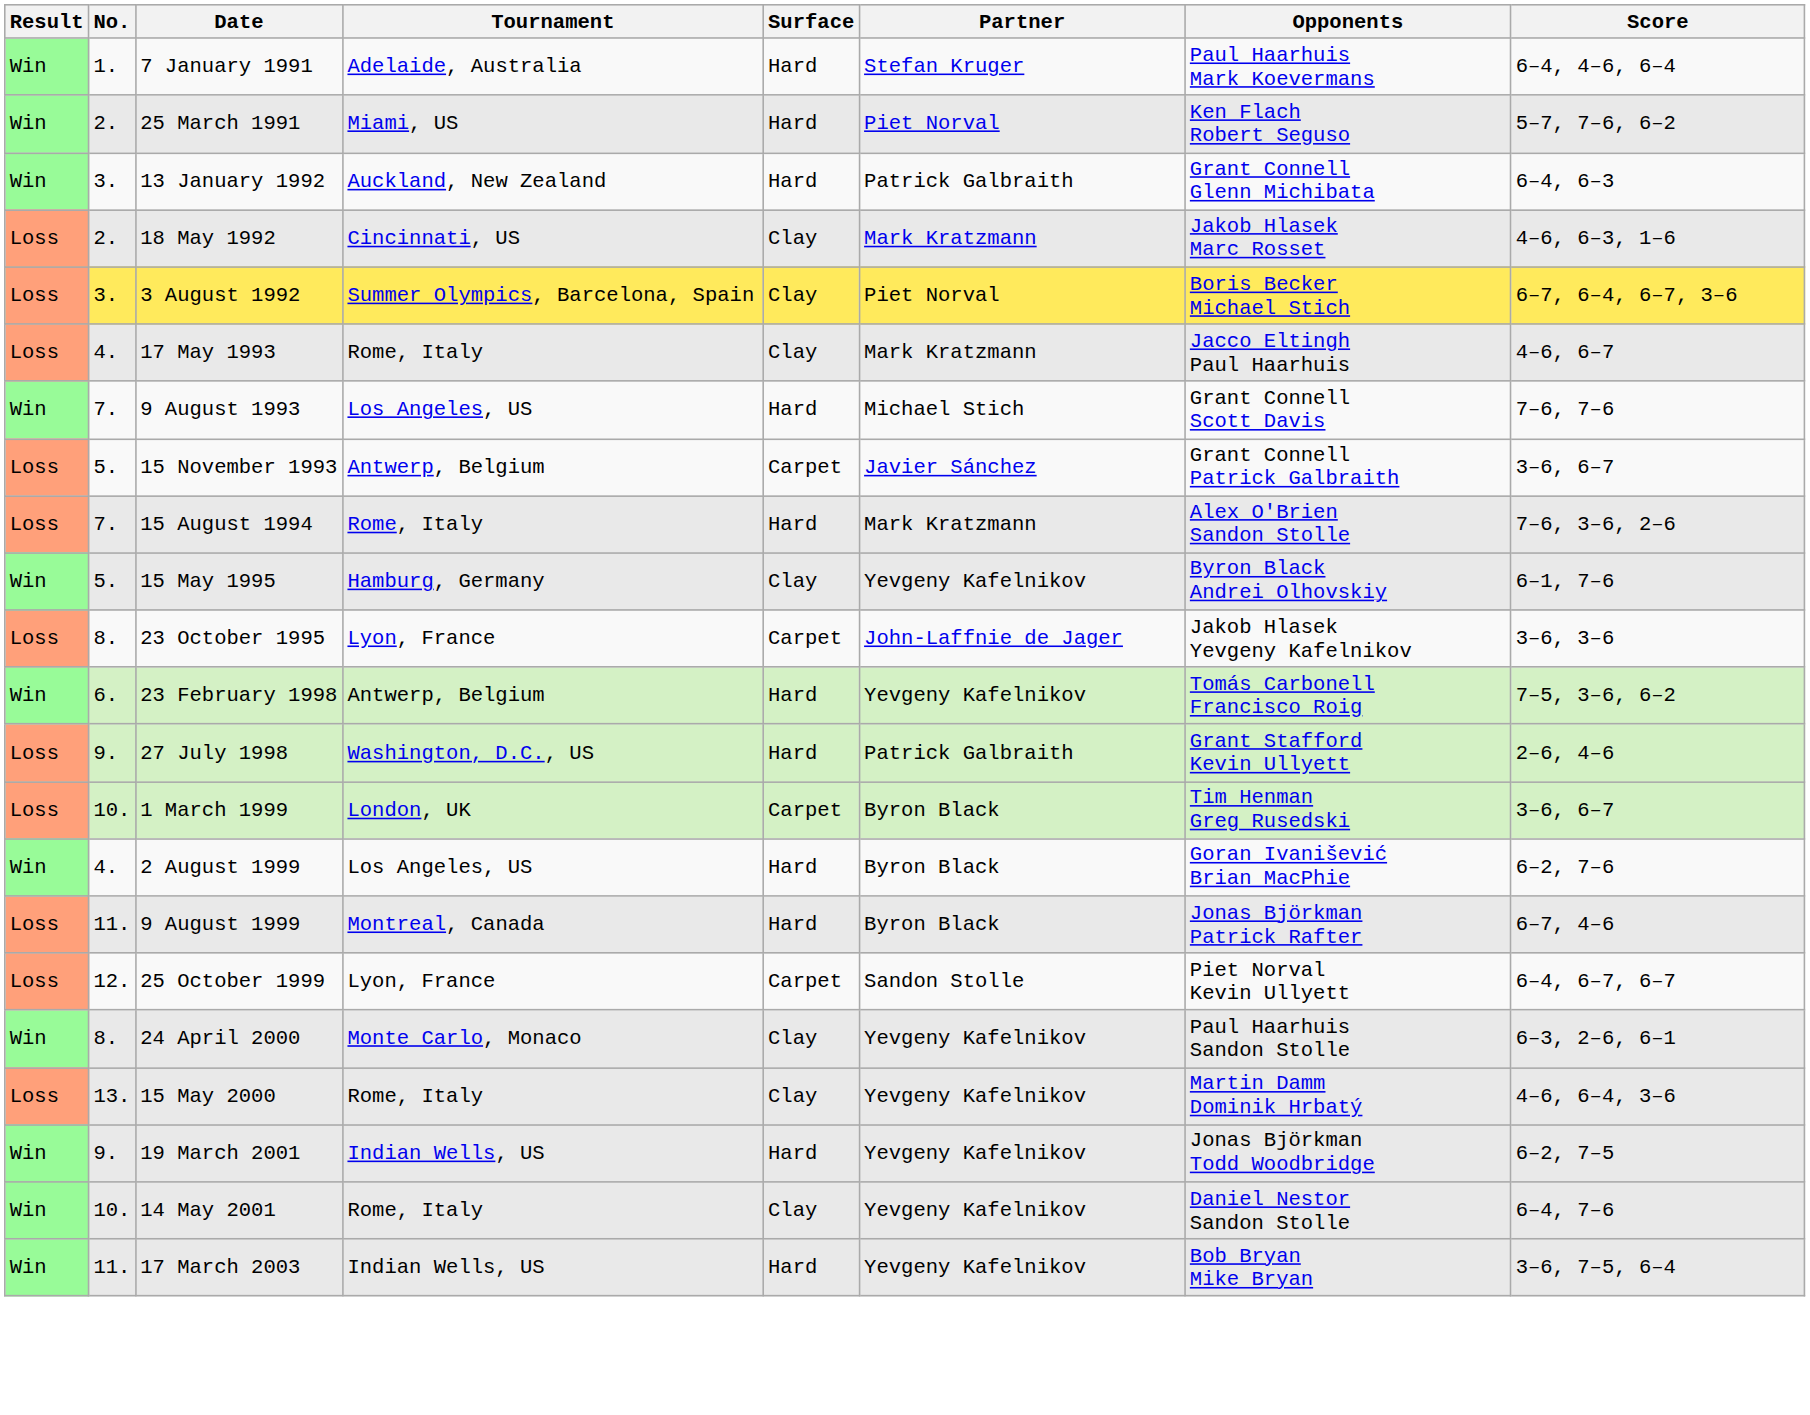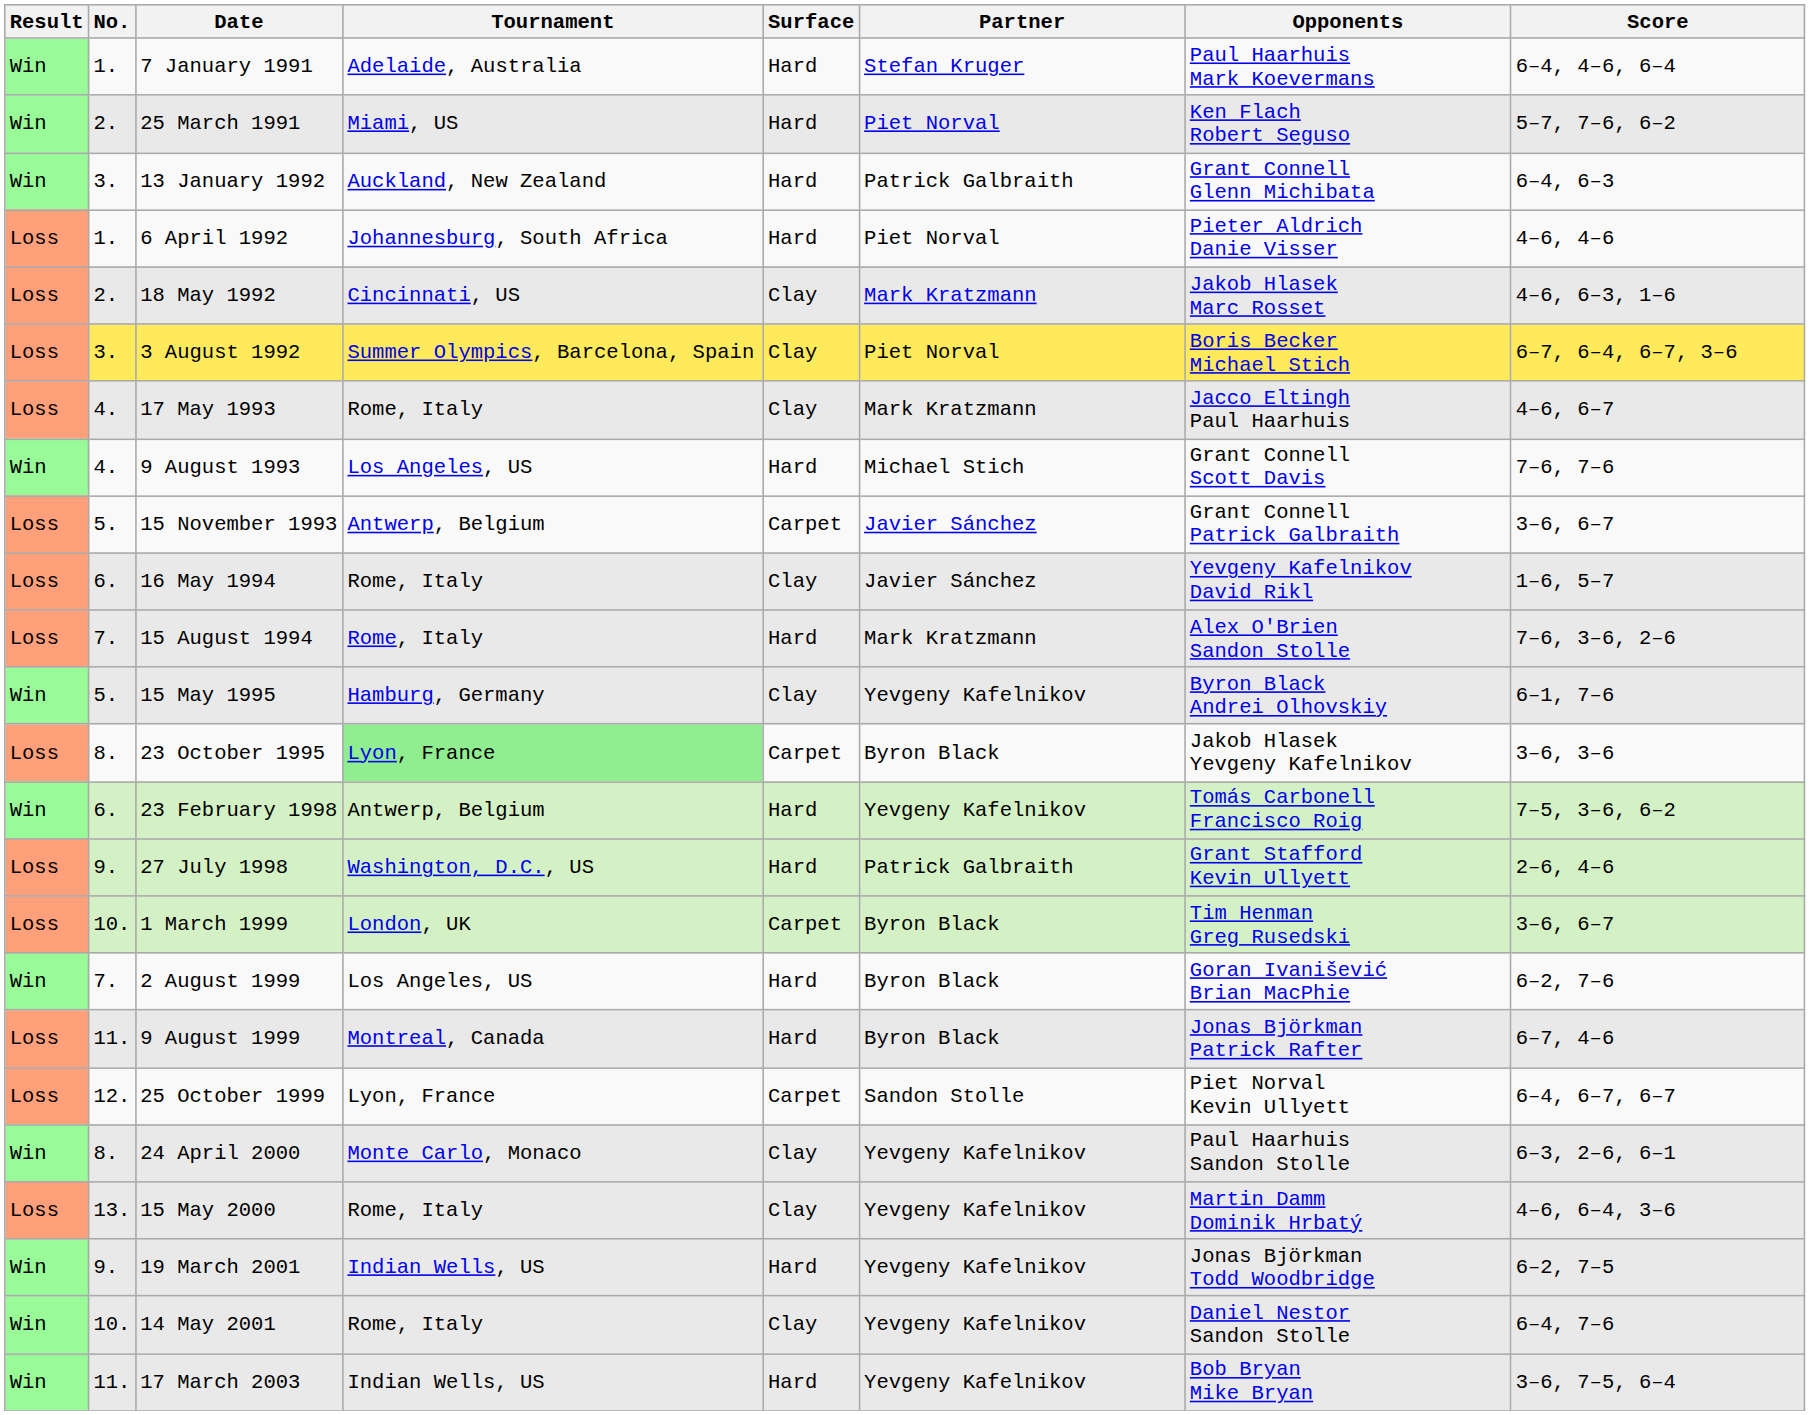+ row: Loss | 1. | 6 April 1992 | Johannesburg, South Africa | Hard | Piet Norval | Pieter Aldrich Danie Visser | 4–6, 4–6
9 August 1993 | No.: 7. -> 4.
+ row: Loss | 6. | 16 May 1994 | Rome, Italy | Clay | Javier Sánchez | Yevgeny Kafelnikov David Rikl | 1–6, 5–7
23 October 1995 | Tournament: no background -> lightgreen background
23 October 1995 | Partner: John-Laffnie de Jager -> Byron Black
2 August 1999 | No.: 4. -> 7.
